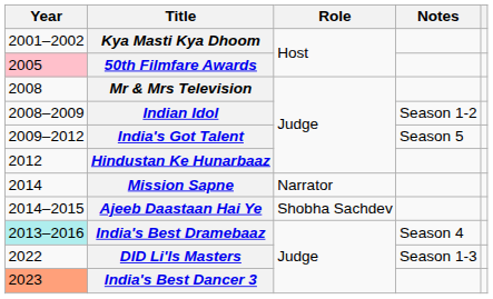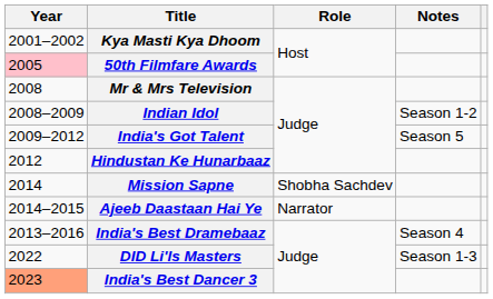Mission Sapne | Role: Narrator -> Shobha Sachdev
Ajeeb Daastaan Hai Ye | Role: Shobha Sachdev -> Narrator
India's Best Dramebaaz | Year: paleturquoise background -> no background
